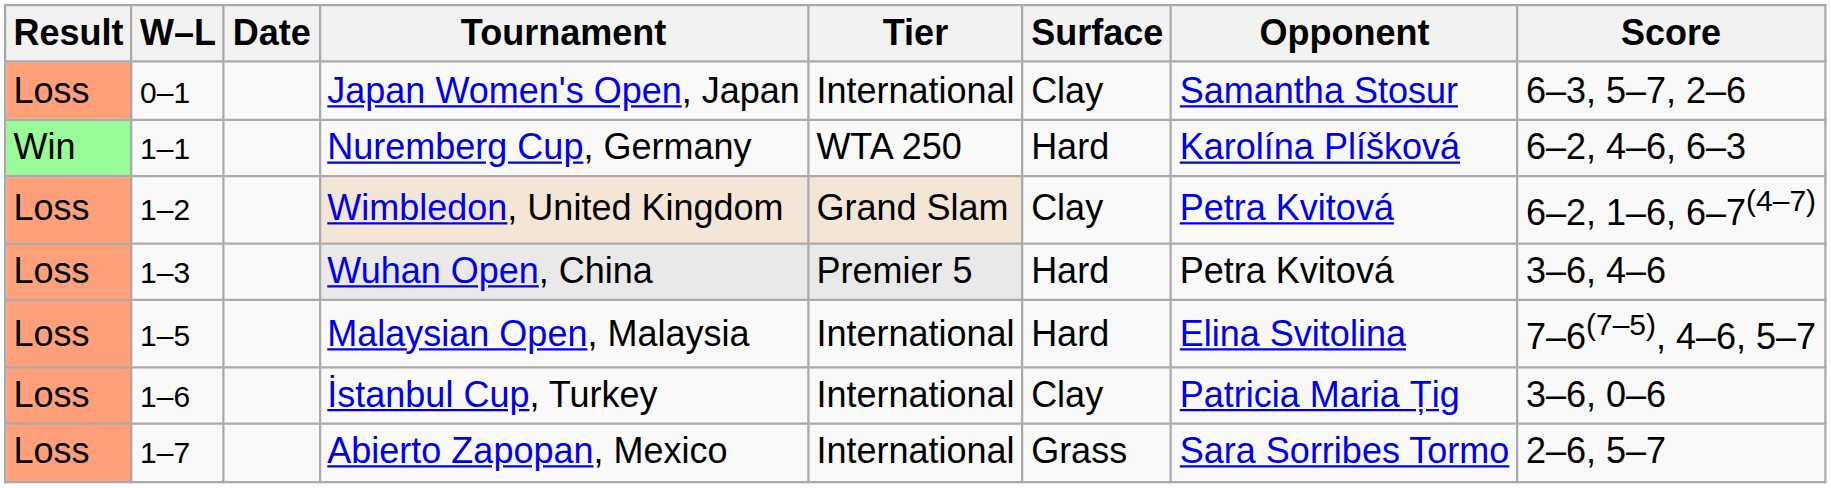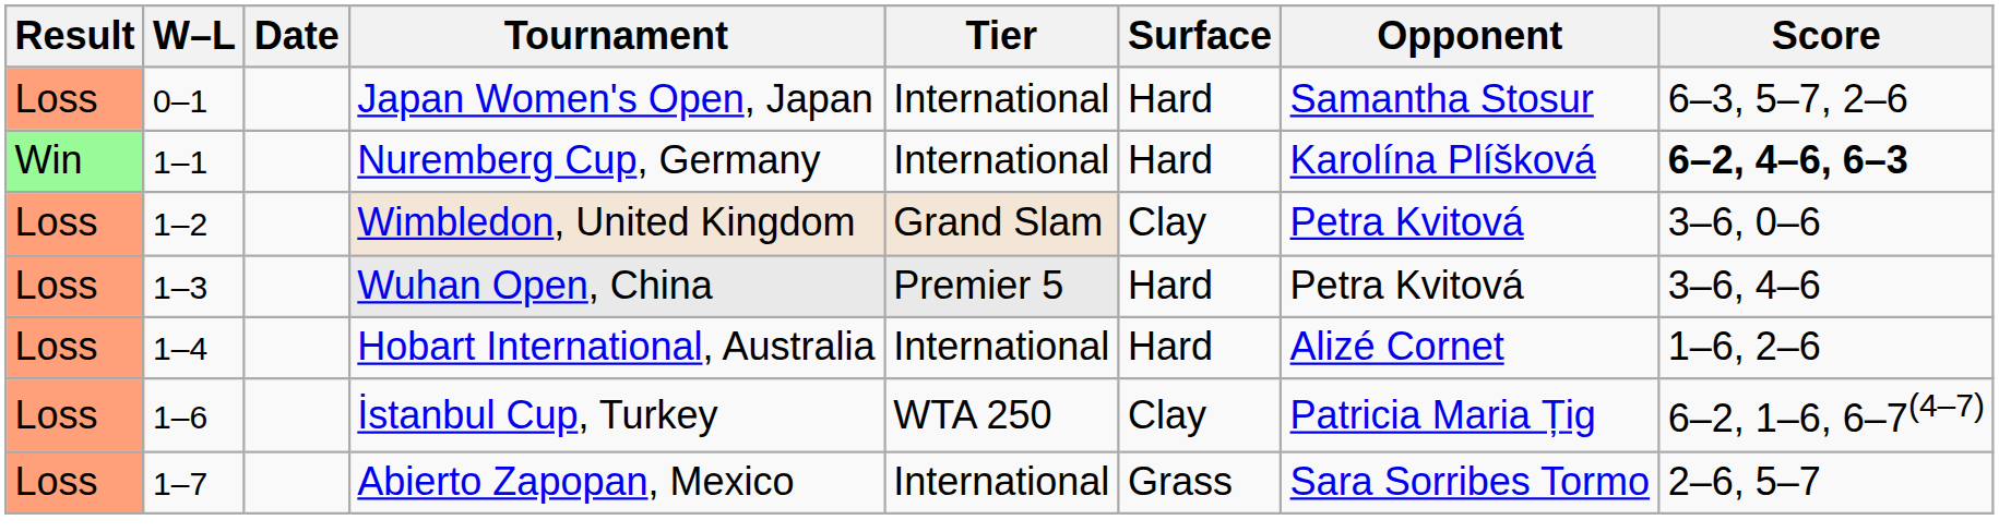Japan Women's Open, Japan | Surface: Clay -> Hard
Nuremberg Cup, Germany | Tier: WTA 250 -> International
Nuremberg Cup, Germany | Score: normal -> bold
Wimbledon, United Kingdom | Score: 6–2, 1–6, 6–7(4–7) -> 3–6, 0–6
+ row: Loss | 1–4 | Hobart International, Australia | International | Hard | Alizé Cornet | 1–6, 2–6
- row: Loss | 1–5 | Malaysian Open, Malaysia | International | Hard | Elina Svitolina | 7–6(7–5), 4–6, 5–7
İstanbul Cup, Turkey | Tier: International -> WTA 250
İstanbul Cup, Turkey | Score: 3–6, 0–6 -> 6–2, 1–6, 6–7(4–7)
